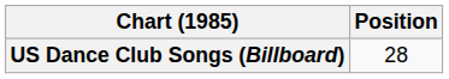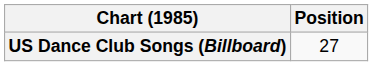US Dance Club Songs (Billboard) | Position: 28 -> 27
